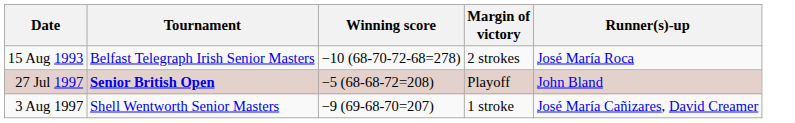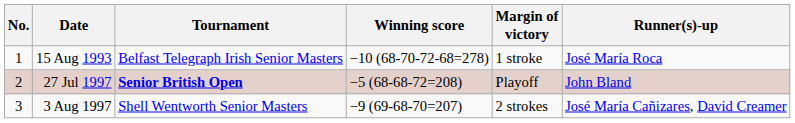+ column: No. | 1 | 2 | 3
15 Aug 1993 | Margin of victory: 2 strokes -> 1 stroke
3 Aug 1997 | Margin of victory: 1 stroke -> 2 strokes
